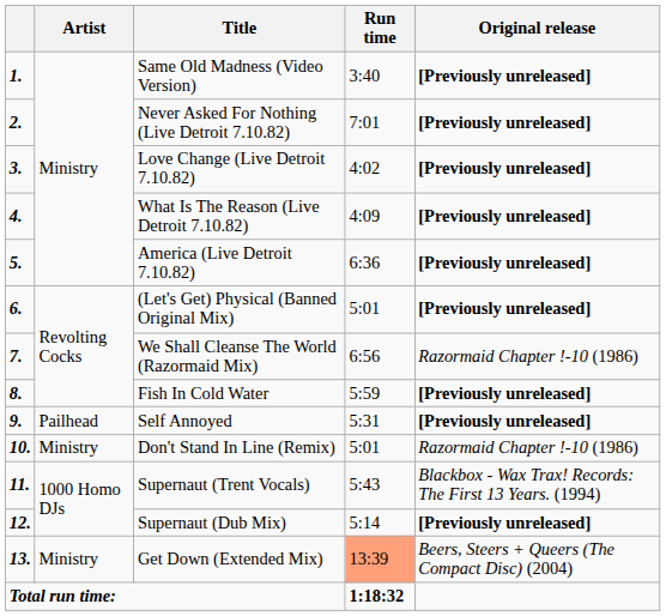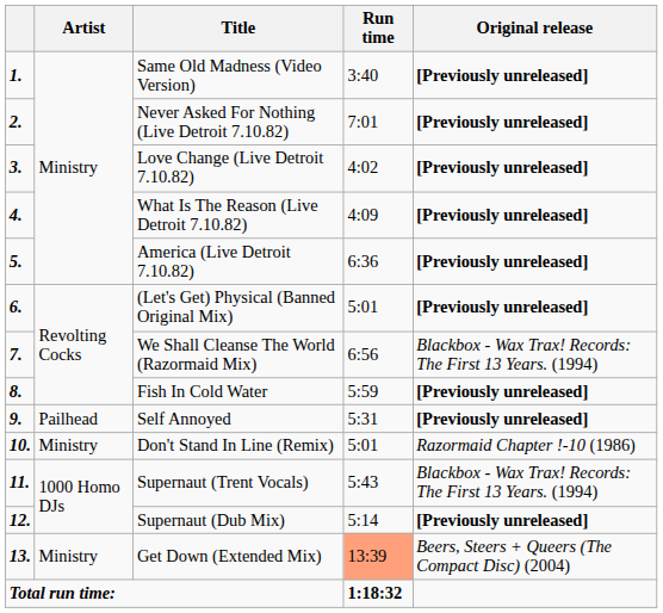We Shall Cleanse The World (Razormaid Mix) | Original release: Razormaid Chapter !-10 (1986) -> Blackbox - Wax Trax! Records: The First 13 Years. (1994)
